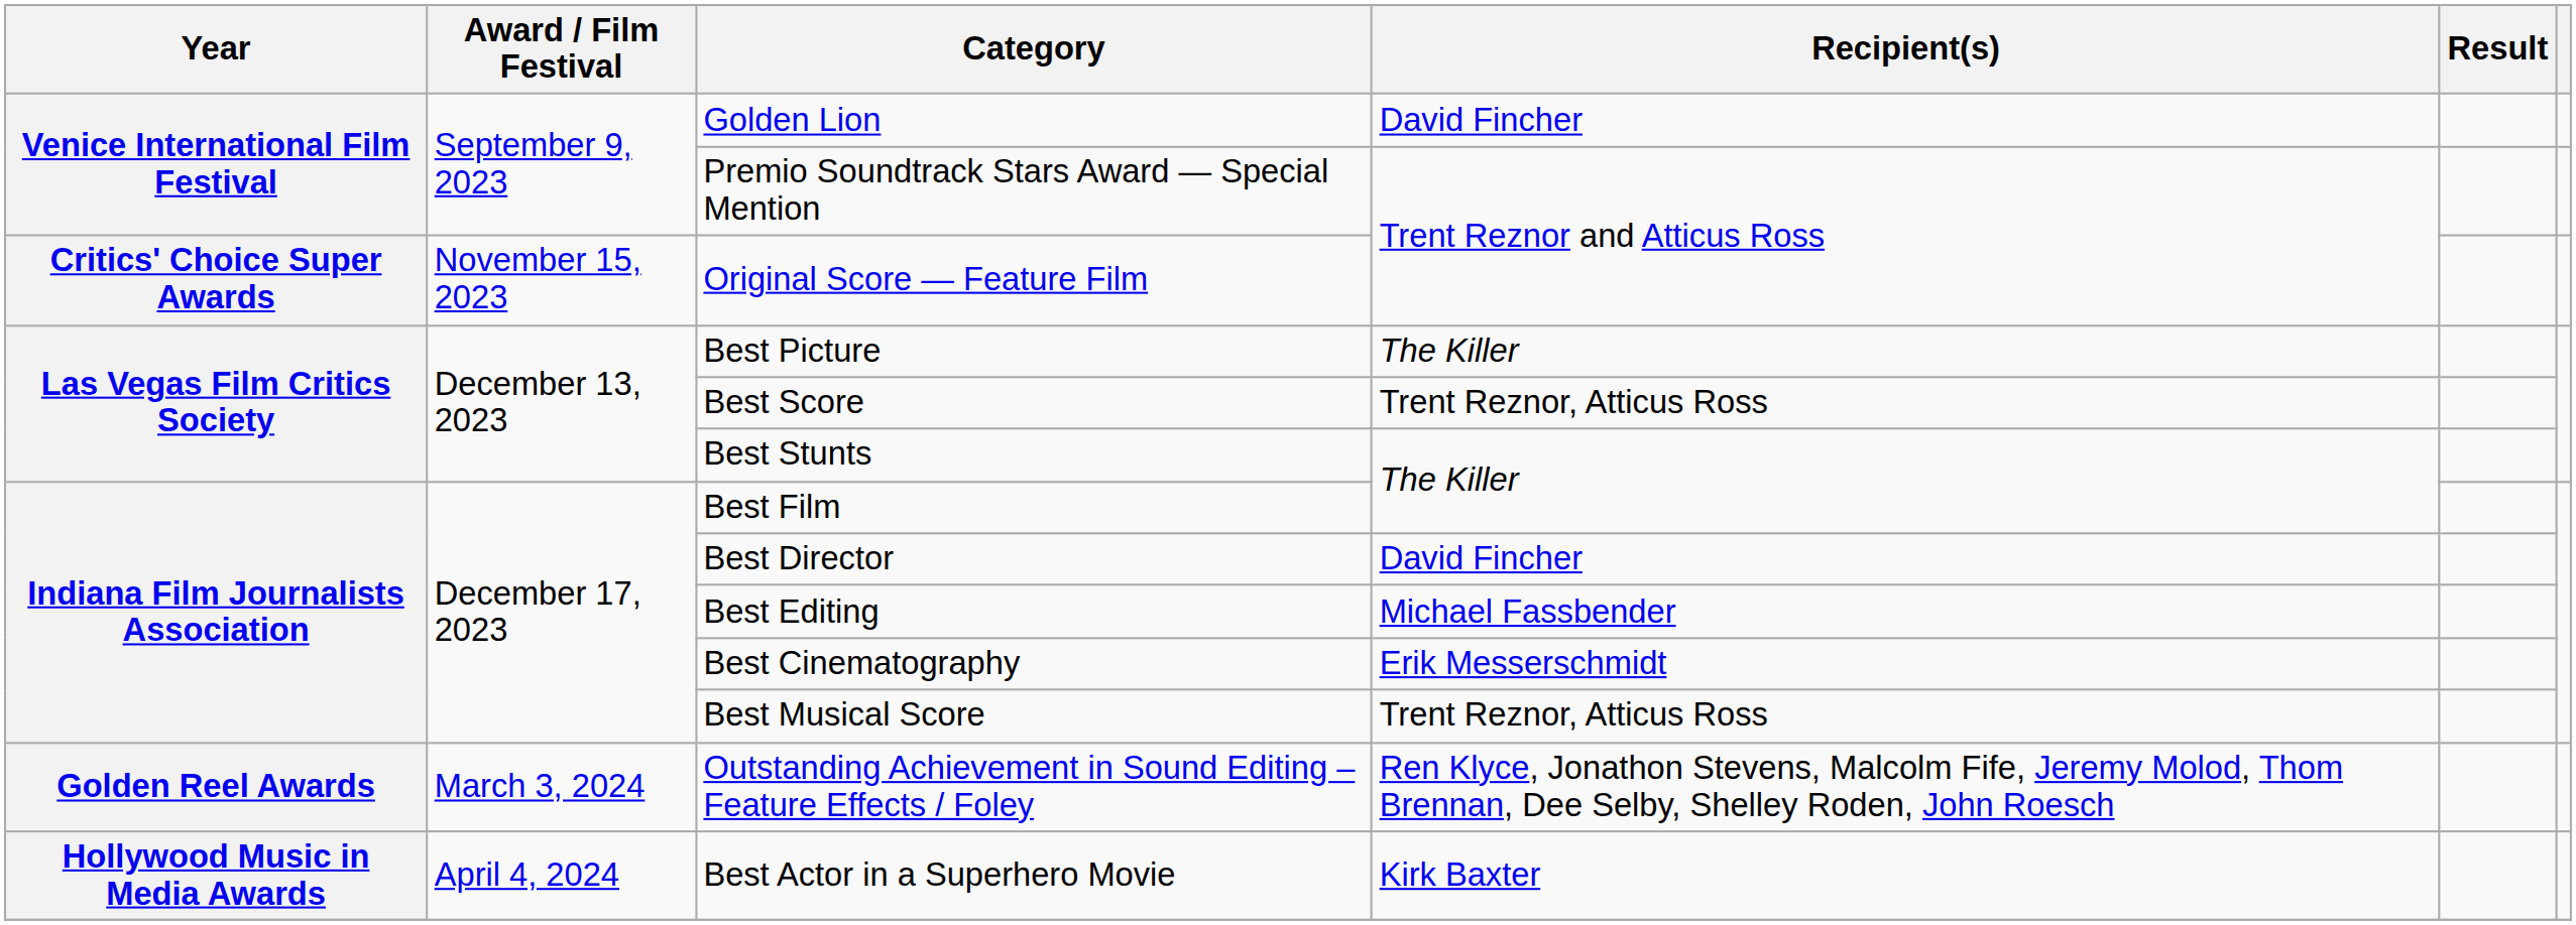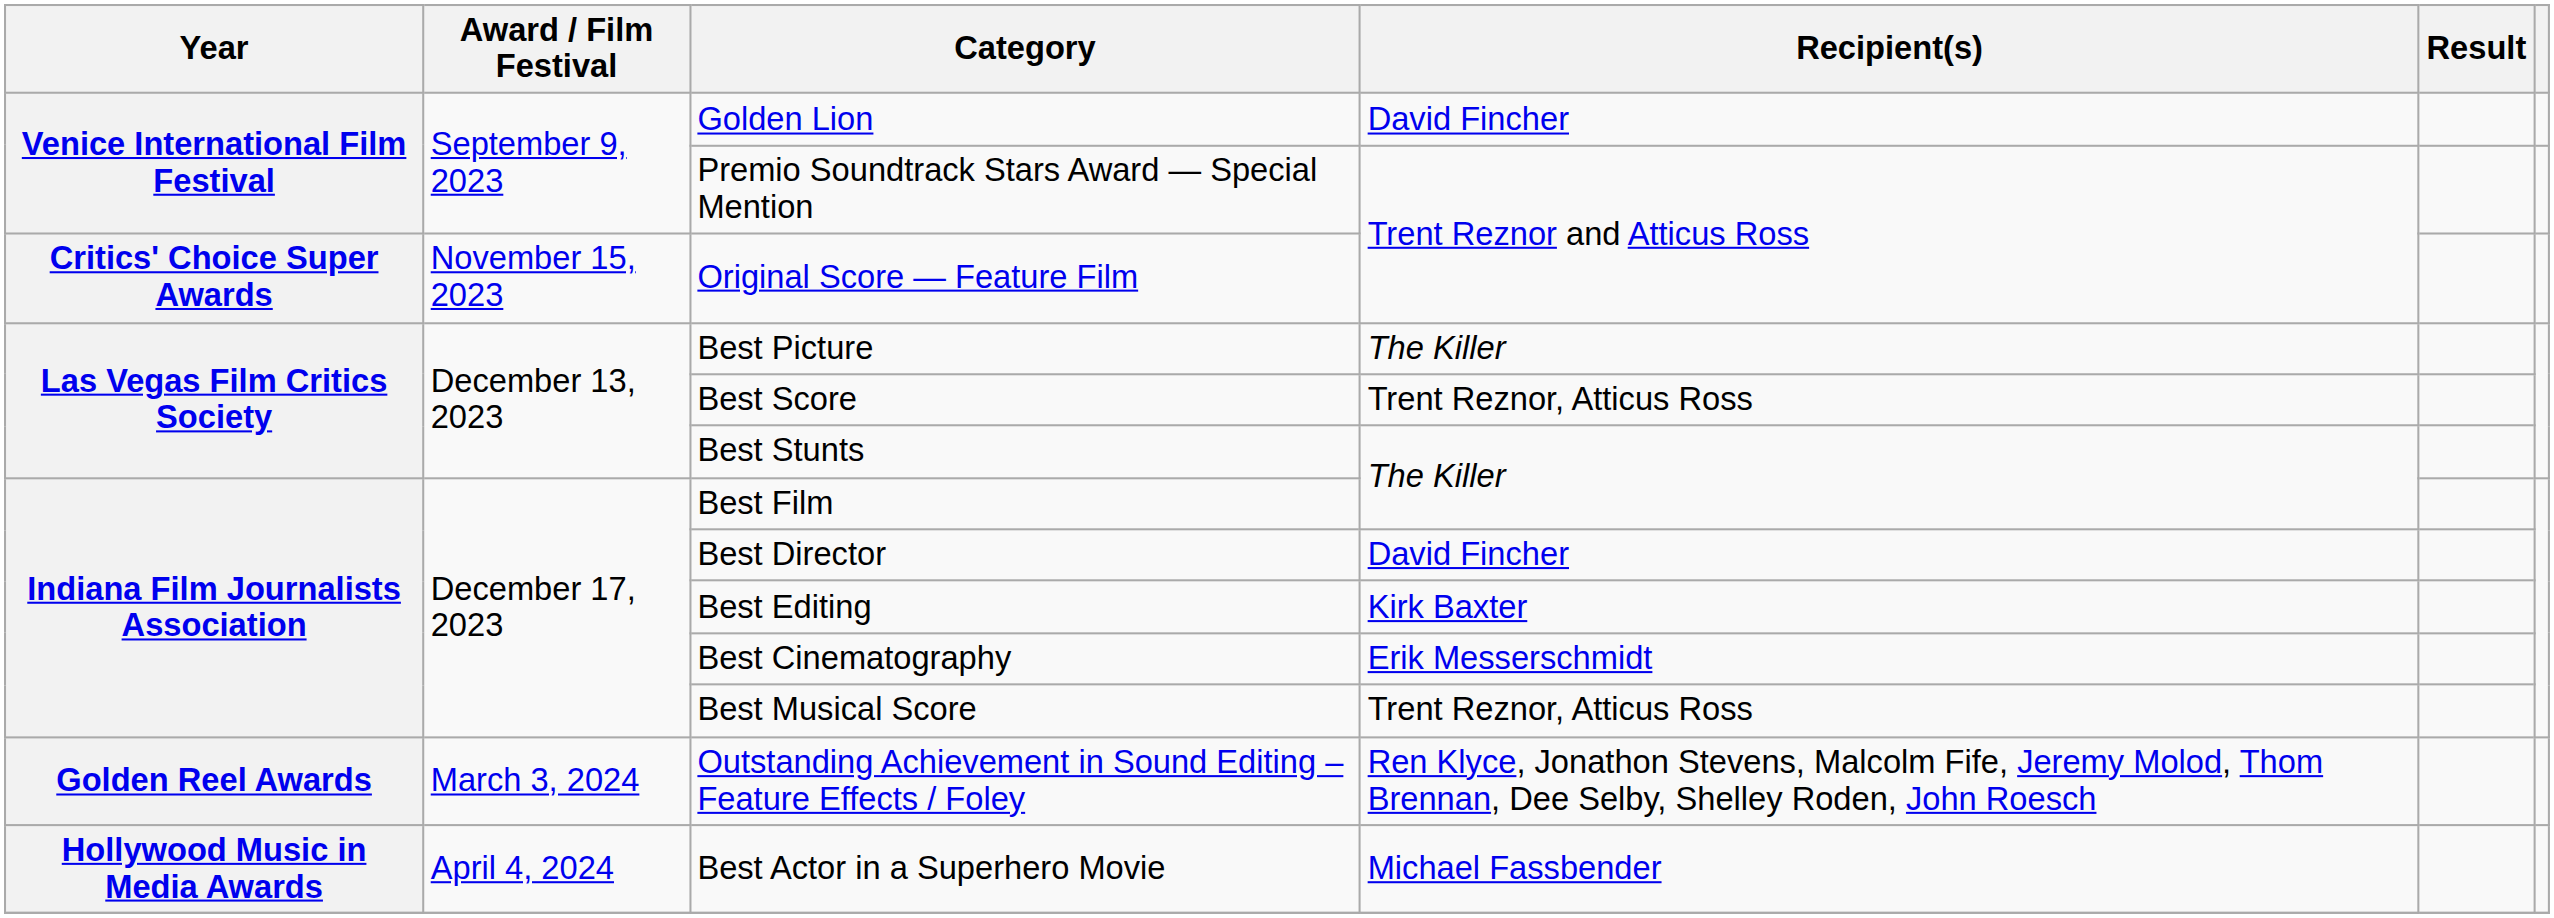Best Editing | Recipient(s): Michael Fassbender -> Kirk Baxter
Best Actor in a Superhero Movie | Recipient(s): Kirk Baxter -> Michael Fassbender
